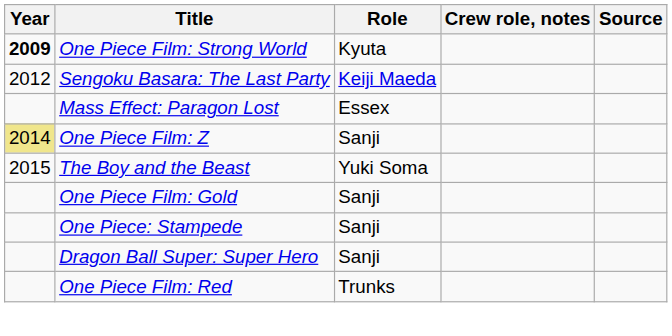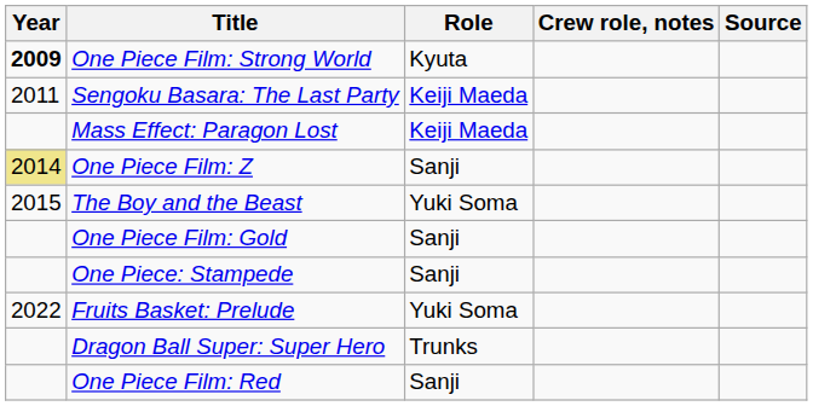Sengoku Basara: The Last Party | Year: 2012 -> 2011
Mass Effect: Paragon Lost | Role: Essex -> Keiji Maeda
+ row: 2022 | Fruits Basket: Prelude | Yuki Soma
Dragon Ball Super: Super Hero | Role: Sanji -> Trunks
One Piece Film: Red | Role: Trunks -> Sanji
